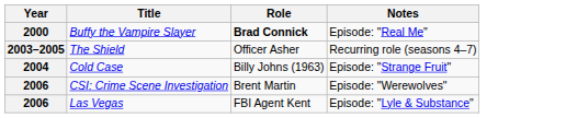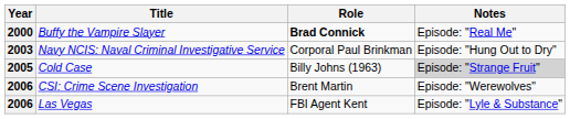+ row: 2003 | Navy NCIS: Naval Criminal Investigative Service | Corporal Paul Brinkman | Episode: "Hung Out to Dry"
- row: 2003–2005 | The Shield | Officer Asher | Recurring role (seasons 4–7)
Cold Case | Year: 2004 -> 2005
Cold Case | Notes: no background -> lightgrey background
